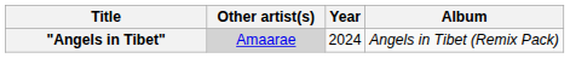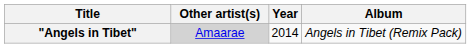"Angels in Tibet" | Year: 2024 -> 2014
